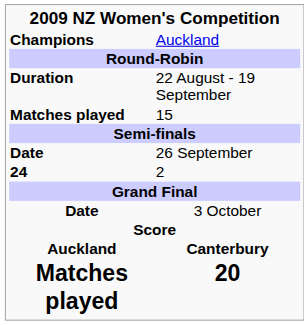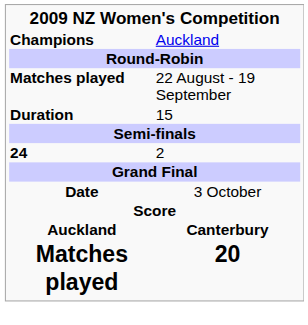22 August - 19 September | column 1: Duration -> Matches played
15 | column 1: Matches played -> Duration
- row: Date | 26 September
